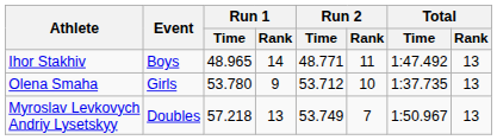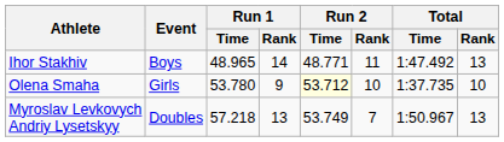Olena Smaha | Run 2 / Time: no background -> lightyellow background
Olena Smaha | Total / Rank: 13 -> 10
